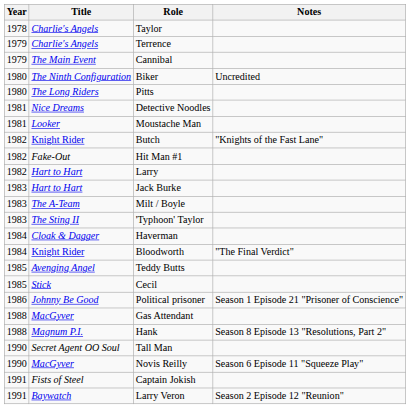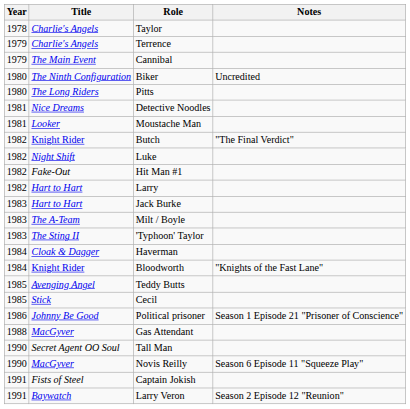Butch | Notes: "Knights of the Fast Lane" -> "The Final Verdict"
+ row: 1982 | Night Shift | Luke
Bloodworth | Notes: "The Final Verdict" -> "Knights of the Fast Lane"
- row: 1988 | Magnum P.I. | Hank | Season 8 Episode 13 "Resolutions, Part 2"
